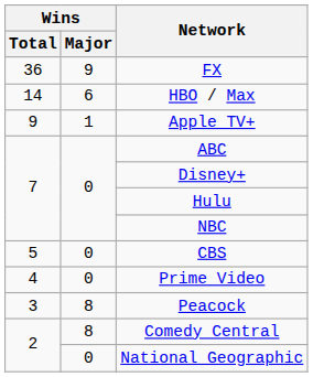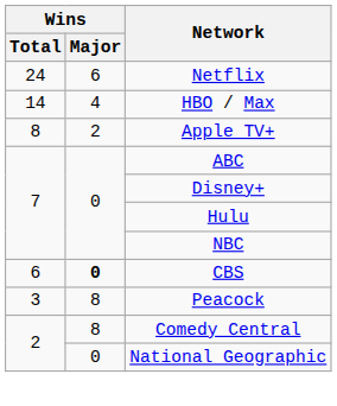- row: 36 | 9 | FX
+ row: 24 | 6 | Netflix
HBO / Max | Wins / Major: 6 -> 4
Apple TV+ | Wins / Total: 9 -> 8
Apple TV+ | Wins / Major: 1 -> 2
CBS | Wins / Total: 5 -> 6
CBS | Wins / Major: normal -> bold
- row: 4 | 0 | Prime Video
